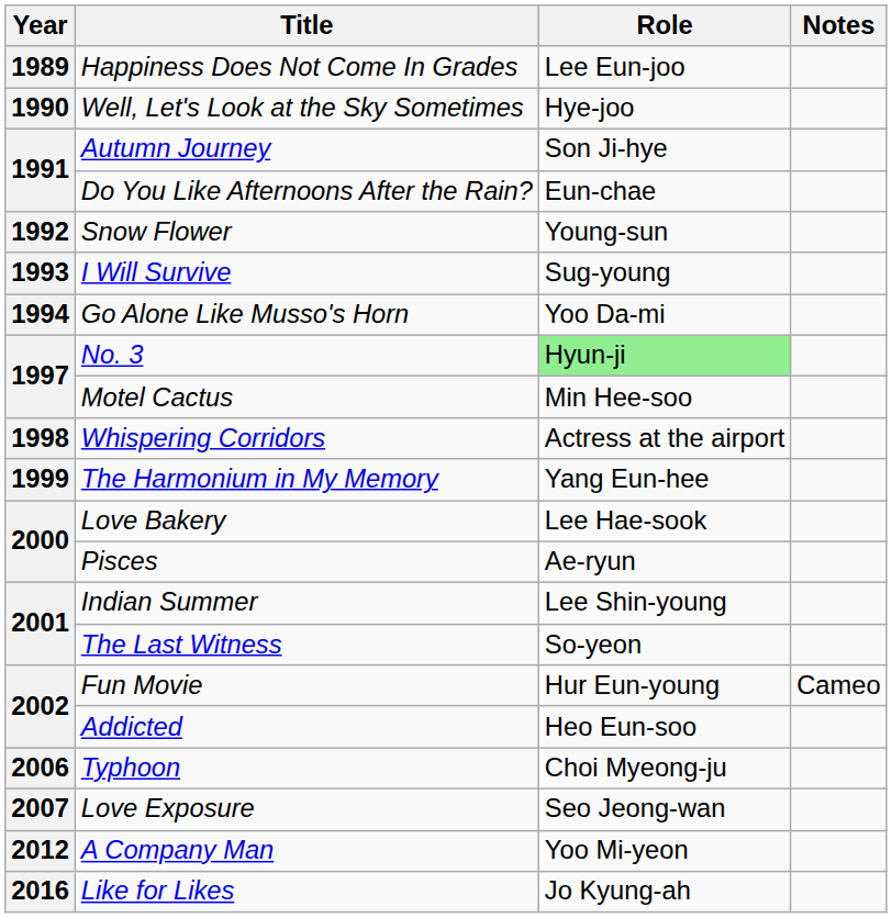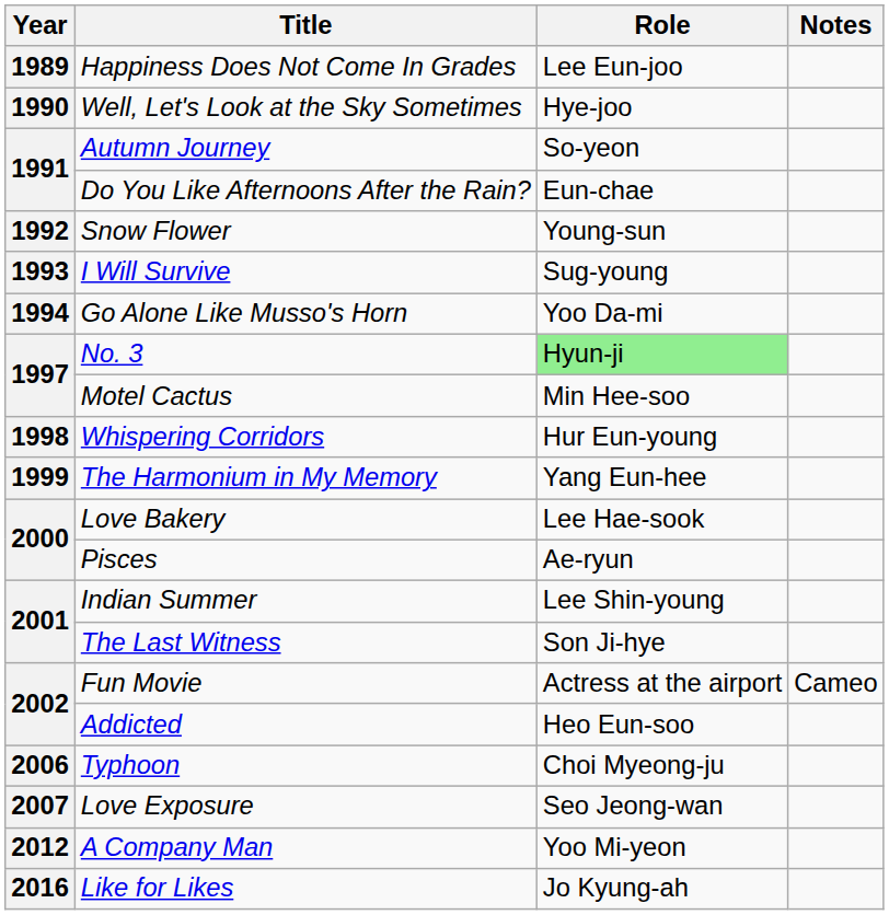Autumn Journey | Role: Son Ji-hye -> So-yeon
Whispering Corridors | Role: Actress at the airport -> Hur Eun-young
The Last Witness | Role: So-yeon -> Son Ji-hye
Fun Movie | Role: Hur Eun-young -> Actress at the airport
